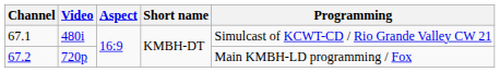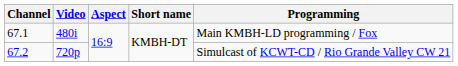67.1 | Programming: Simulcast of KCWT-CD / Rio Grande Valley CW 21 -> Main KMBH-LD programming / Fox
67.2 | Programming: Main KMBH-LD programming / Fox -> Simulcast of KCWT-CD / Rio Grande Valley CW 21
